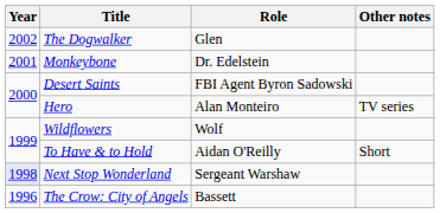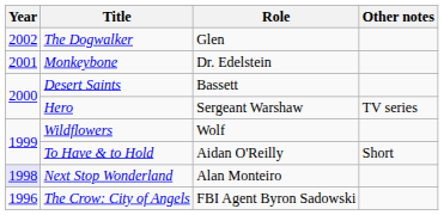Desert Saints | Role: FBI Agent Byron Sadowski -> Bassett
Hero | Role: Alan Monteiro -> Sergeant Warshaw
Next Stop Wonderland | Role: Sergeant Warshaw -> Alan Monteiro
The Crow: City of Angels | Role: Bassett -> FBI Agent Byron Sadowski
